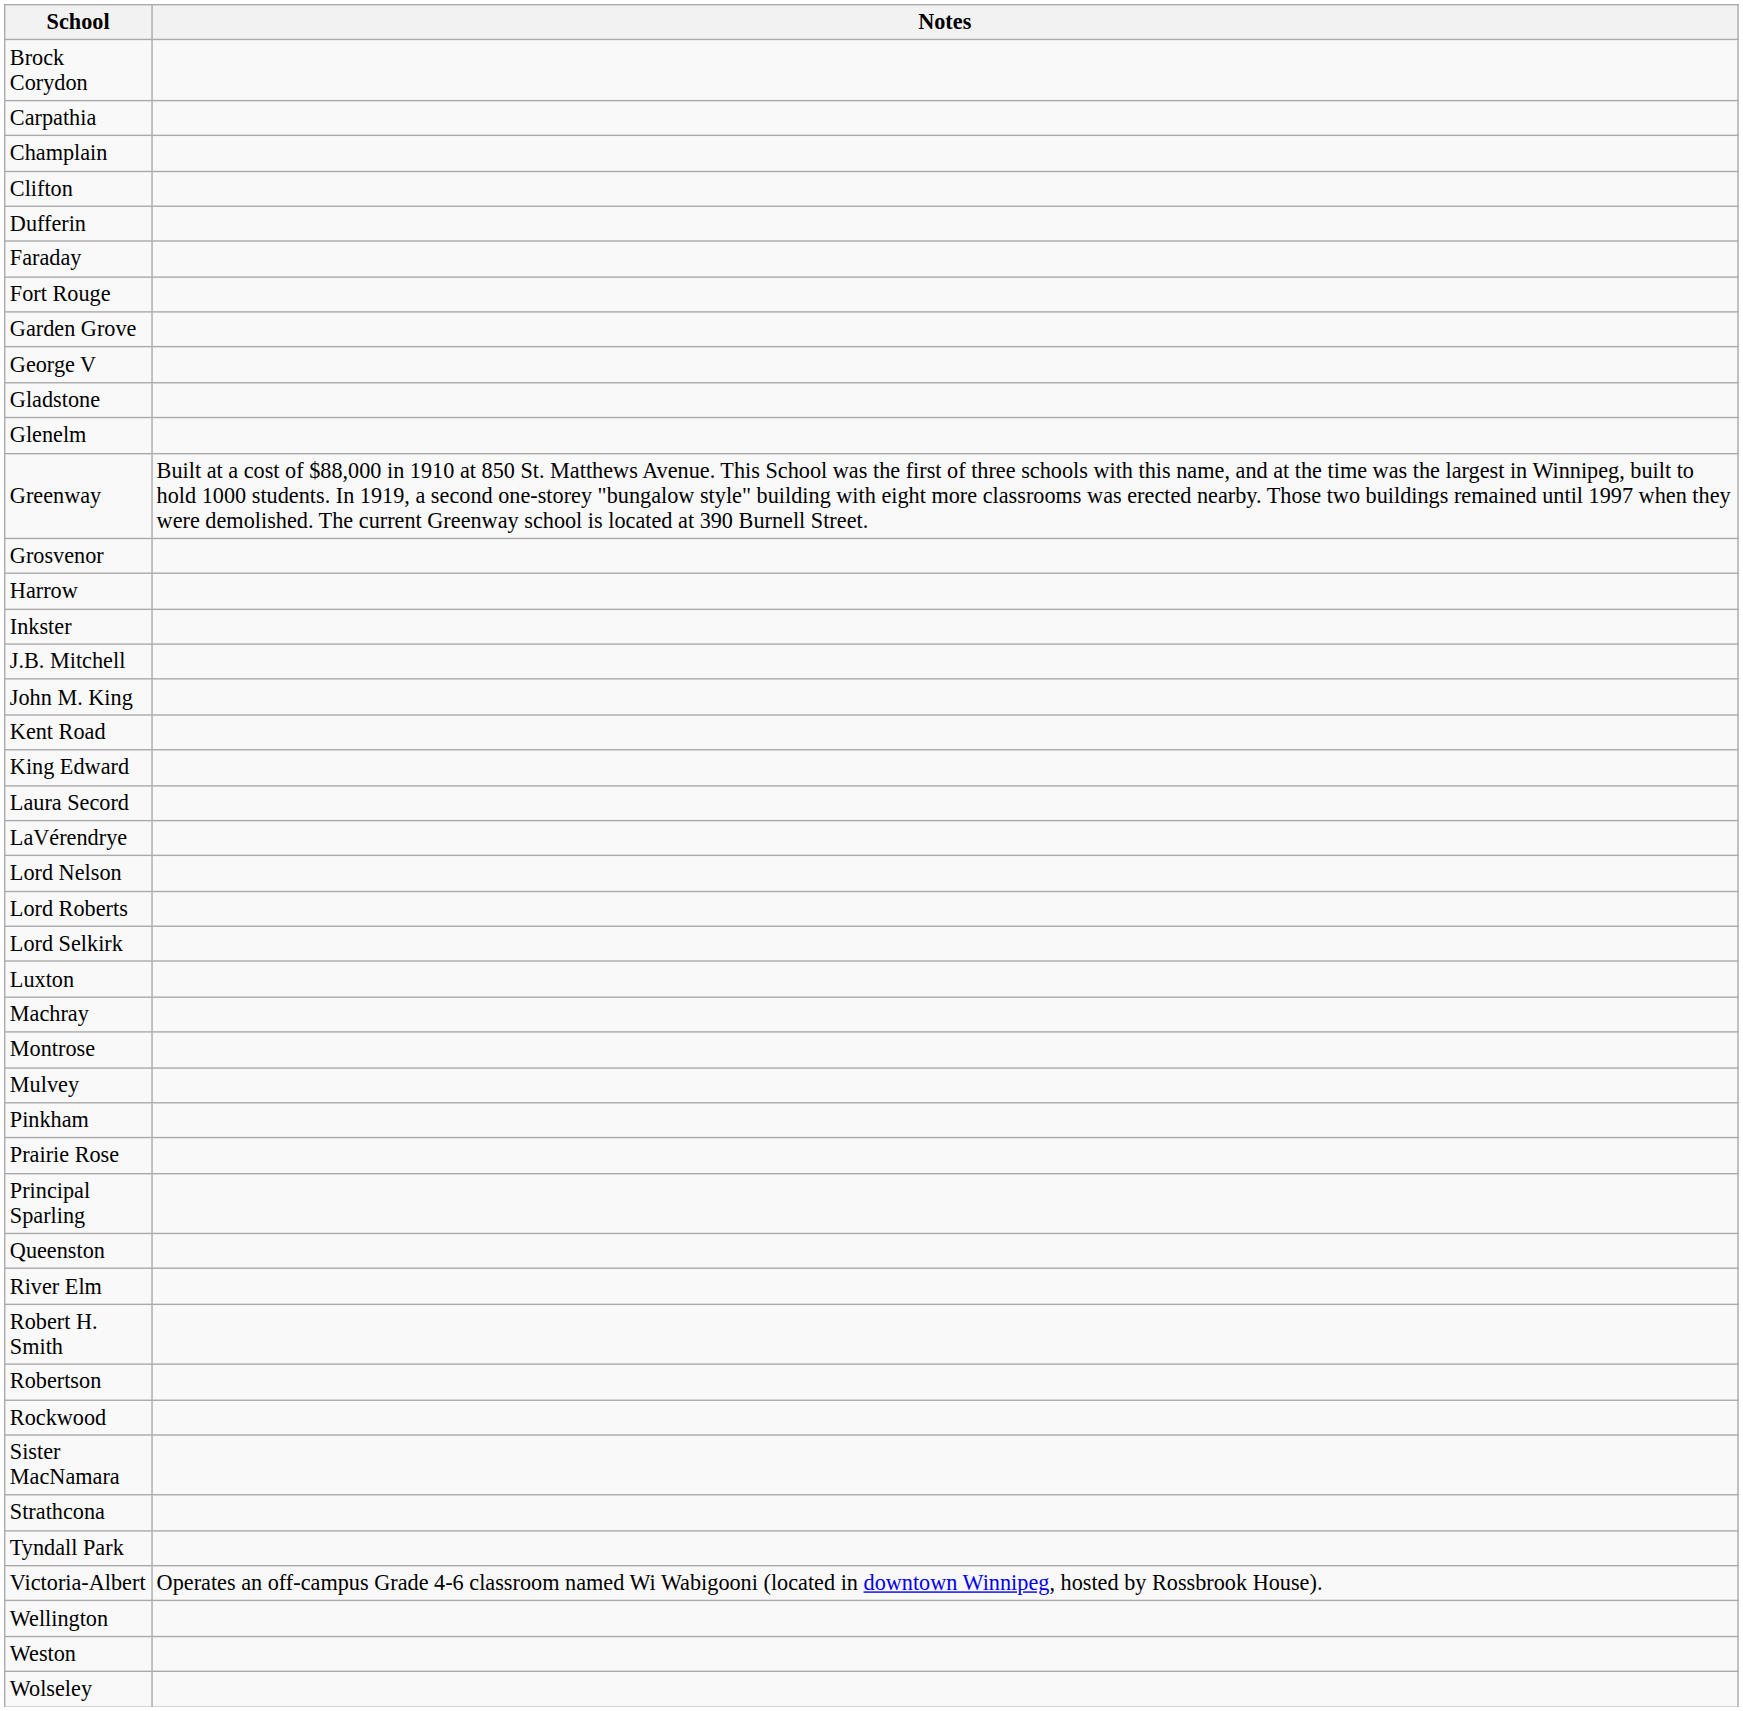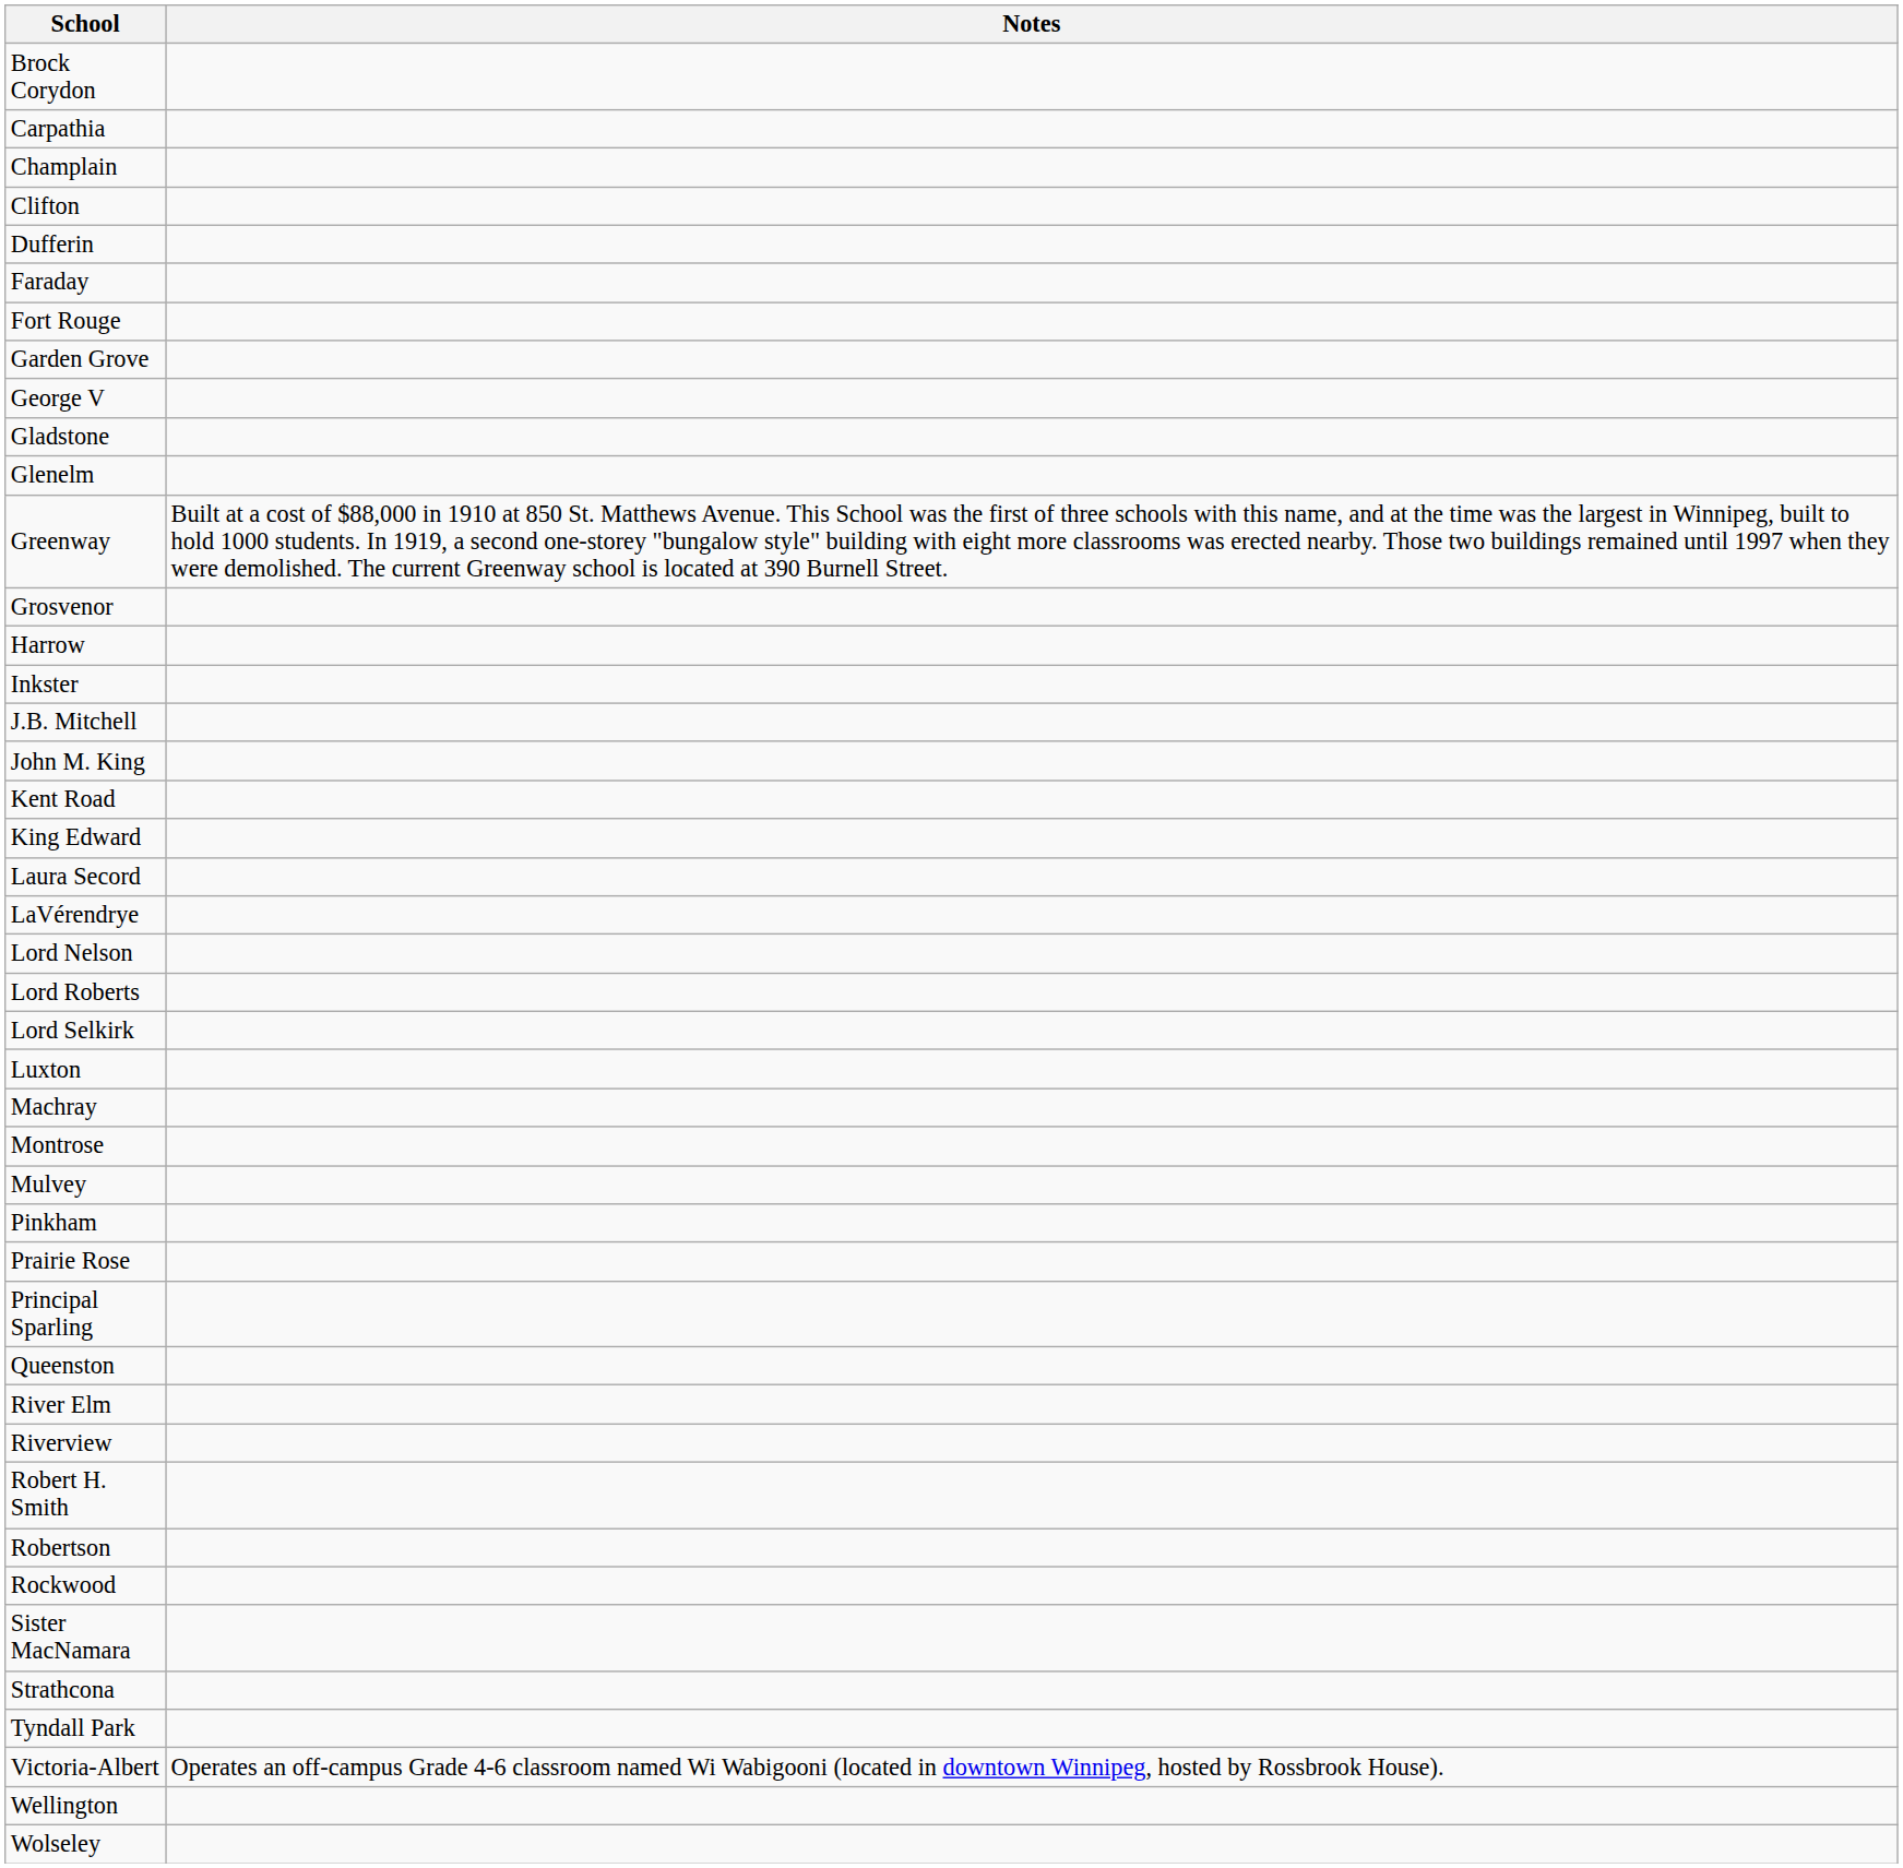+ row: Riverview
- row: Weston
